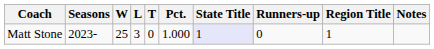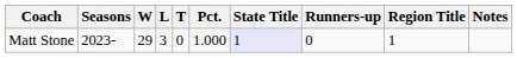Matt Stone | W: 25 -> 29
